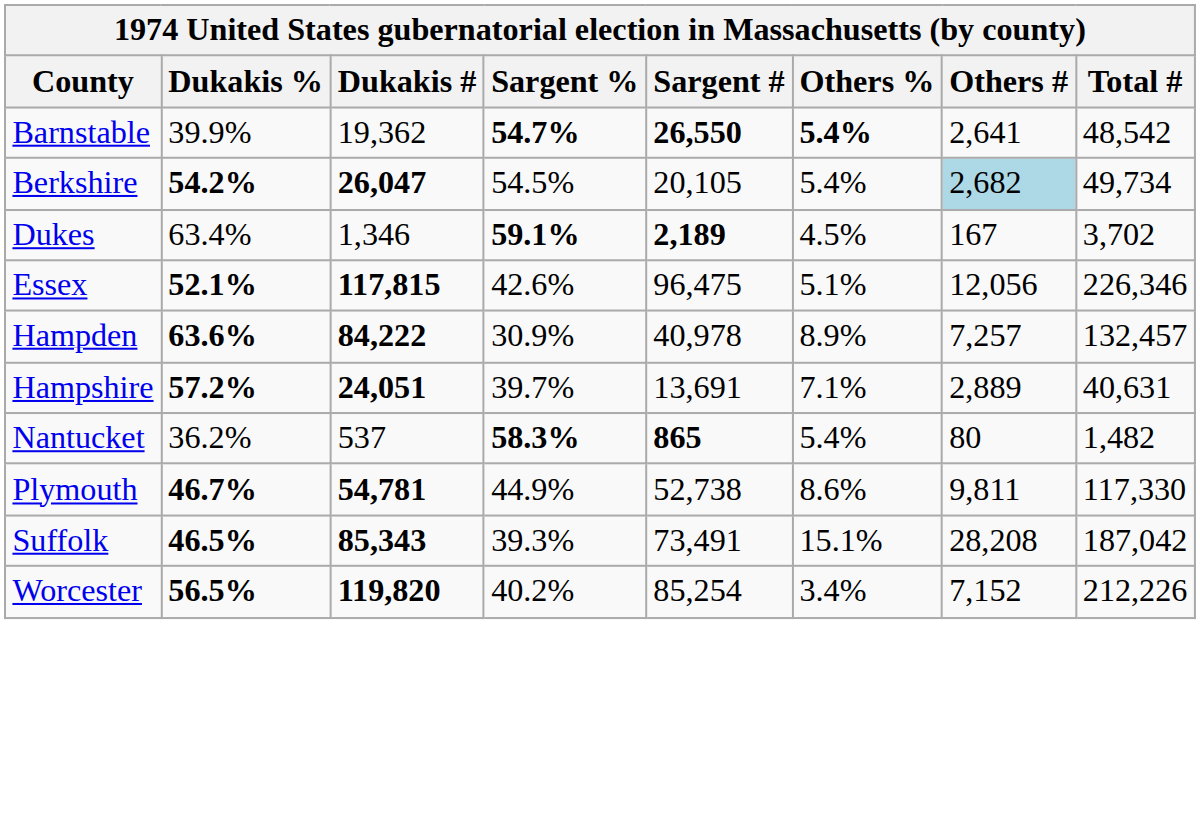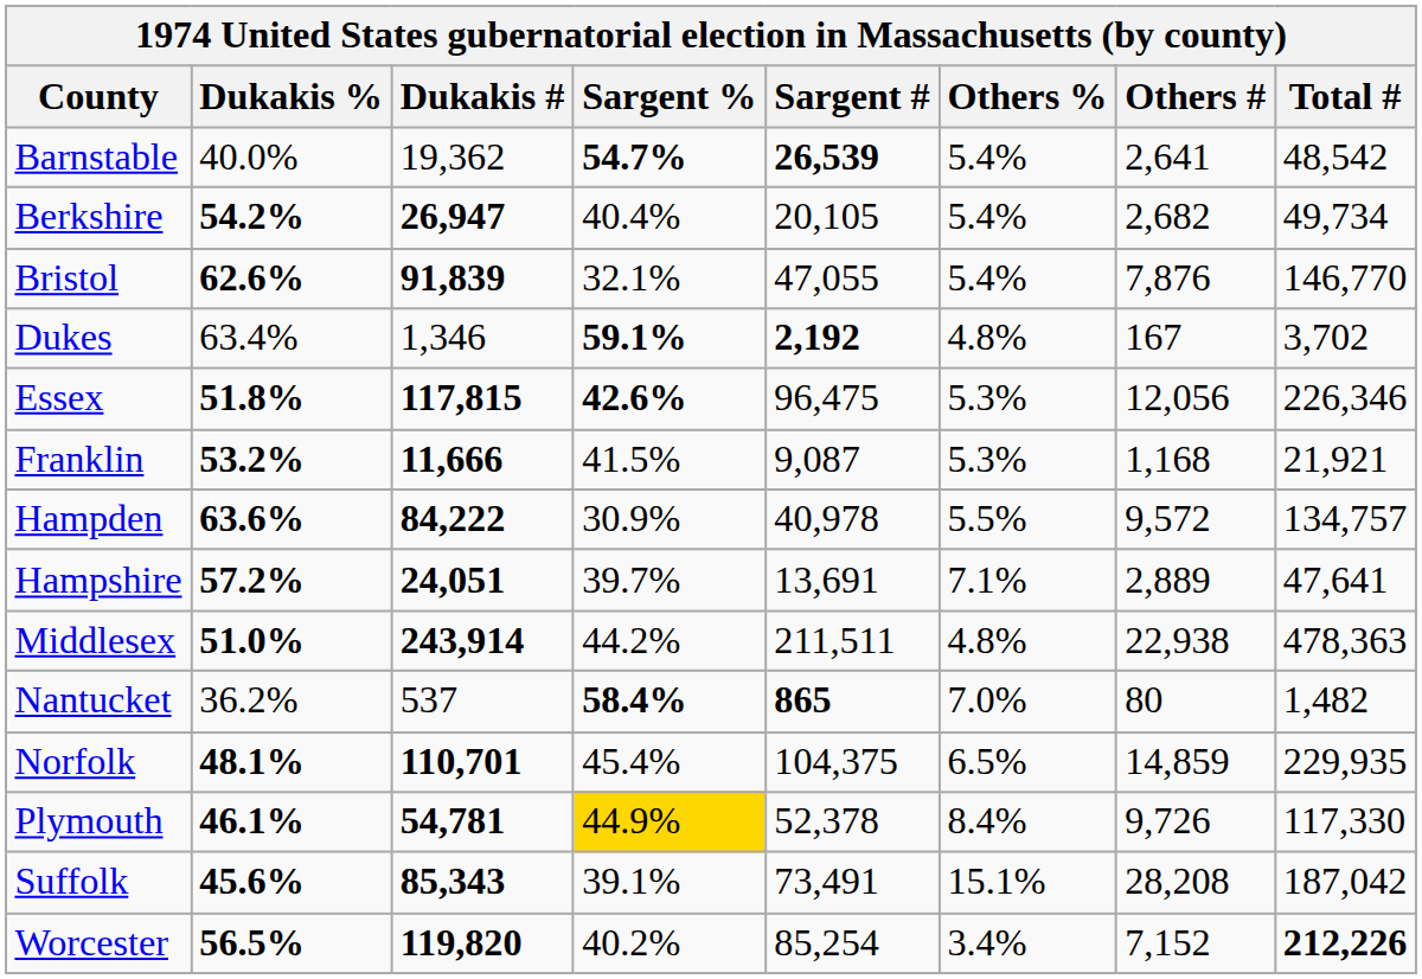Barnstable | Dukakis %: 39.9% -> 40.0%
Barnstable | Sargent #: 26,550 -> 26,539
Barnstable | Others %: bold -> normal
Berkshire | Dukakis #: 26,047 -> 26,947
Berkshire | Sargent %: 54.5% -> 40.4%
Berkshire | Others #: lightblue background -> no background
+ row: Bristol | 62.6% | 91,839 | 32.1% | 47,055 | 5.4% | 7,876 | 146,770
Dukes | Sargent #: 2,189 -> 2,192
Dukes | Others %: 4.5% -> 4.8%
Essex | Dukakis %: 52.1% -> 51.8%
Essex | Sargent %: normal -> bold
Essex | Others %: 5.1% -> 5.3%
+ row: Franklin | 53.2% | 11,666 | 41.5% | 9,087 | 5.3% | 1,168 | 21,921
Hampden | Others %: 8.9% -> 5.5%
Hampden | Others #: 7,257 -> 9,572
Hampden | Total #: 132,457 -> 134,757
Hampshire | Total #: 40,631 -> 47,641
+ row: Middlesex | 51.0% | 243,914 | 44.2% | 211,511 | 4.8% | 22,938 | 478,363
Nantucket | Sargent %: 58.3% -> 58.4%
Nantucket | Others %: 5.4% -> 7.0%
+ row: Norfolk | 48.1% | 110,701 | 45.4% | 104,375 | 6.5% | 14,859 | 229,935
Plymouth | Dukakis %: 46.7% -> 46.1%
Plymouth | Sargent %: no background -> gold background
Plymouth | Sargent #: 52,738 -> 52,378
Plymouth | Others %: 8.6% -> 8.4%
Plymouth | Others #: 9,811 -> 9,726
Suffolk | Dukakis %: 46.5% -> 45.6%
Suffolk | Sargent %: 39.3% -> 39.1%
Worcester | Total #: normal -> bold
